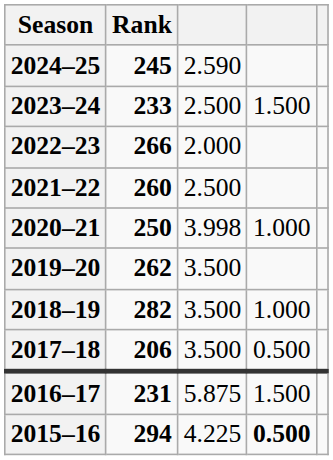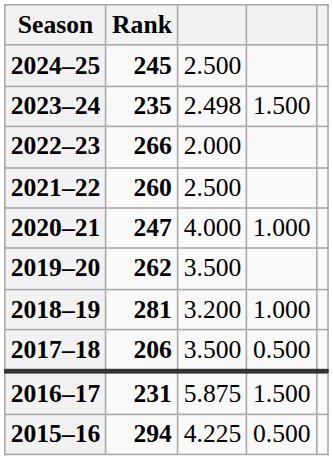2024–25 | column 3: 2.590 -> 2.500
2023–24 | Rank: 233 -> 235
2023–24 | column 3: 2.500 -> 2.498
2020–21 | Rank: 250 -> 247
2020–21 | column 3: 3.998 -> 4.000
2018–19 | Rank: 282 -> 281
2018–19 | column 3: 3.500 -> 3.200
2015–16 | column 4: bold -> normal
